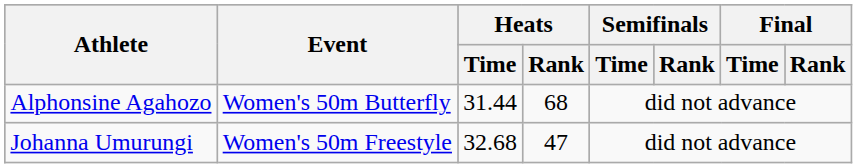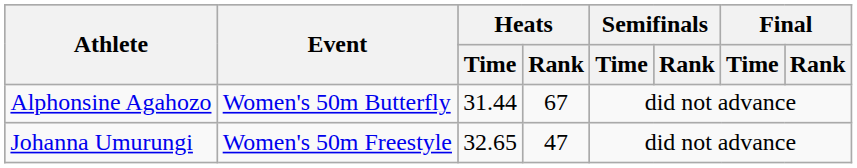Alphonsine Agahozo | Heats / Rank: 68 -> 67
Johanna Umurungi | Heats / Time: 32.68 -> 32.65
